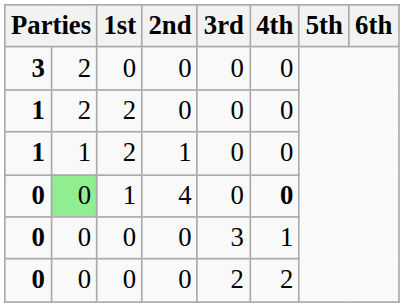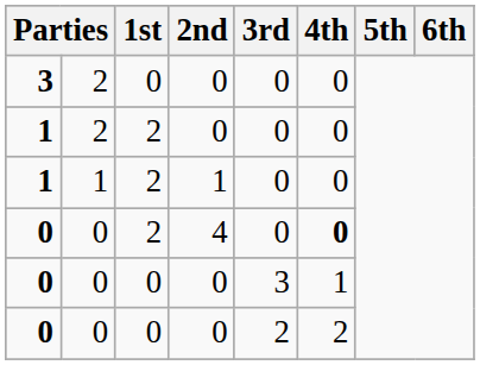0 / 4 | column 2: lightgreen background -> no background
0 / 4 | 1st: 1 -> 2
